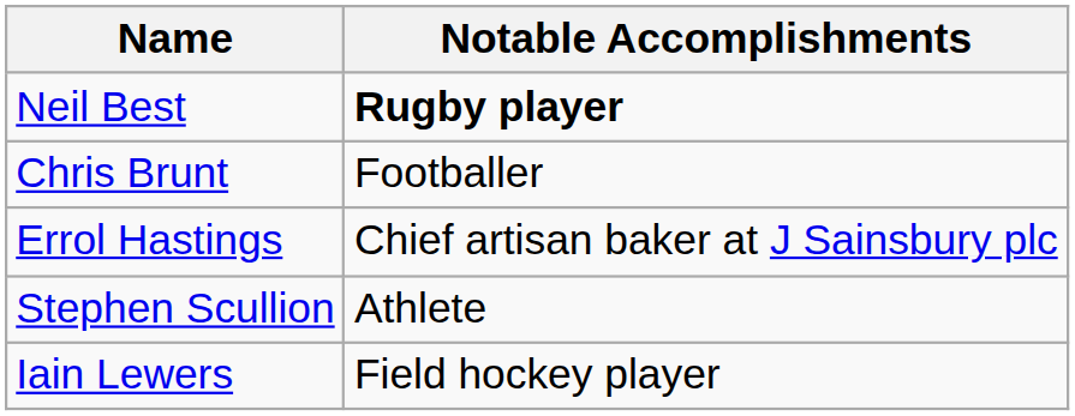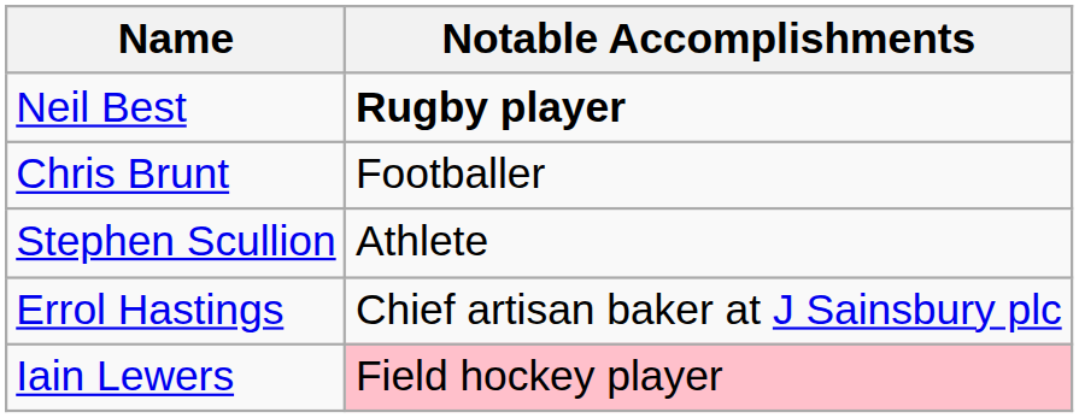rows swapped: Stephen Scullion <-> Errol Hastings
Iain Lewers | Notable Accomplishments: no background -> pink background
